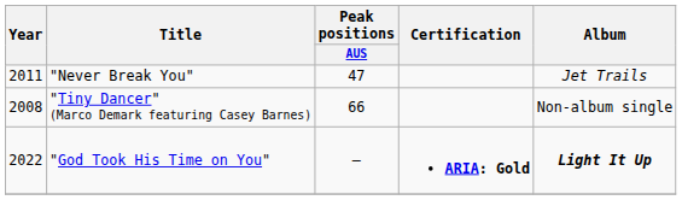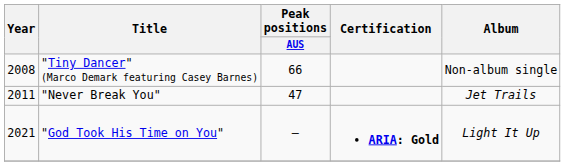rows swapped: "Tiny Dancer" (Marco Demark featuring Casey Barnes) <-> "Never Break You"
"God Took His Time on You" | Year: 2022 -> 2021
"God Took His Time on You" | Album: bold -> normal
